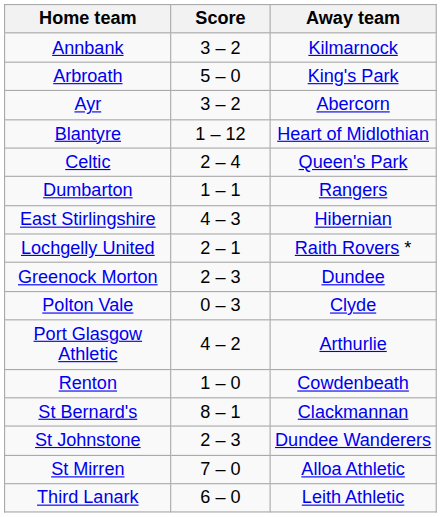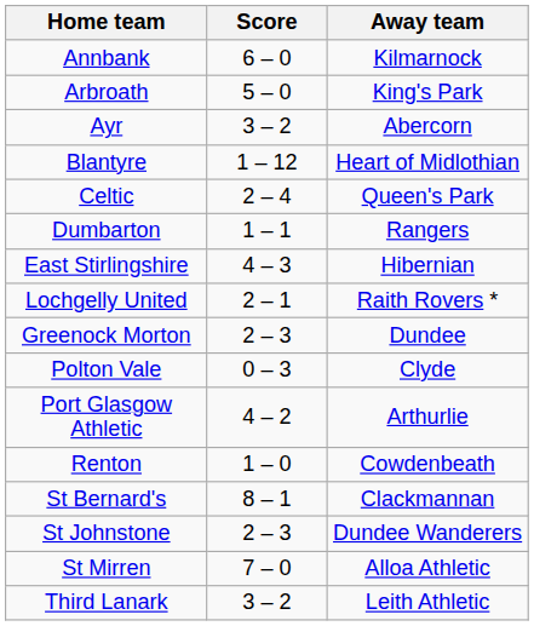Annbank | Score: 3 – 2 -> 6 – 0
Third Lanark | Score: 6 – 0 -> 3 – 2
